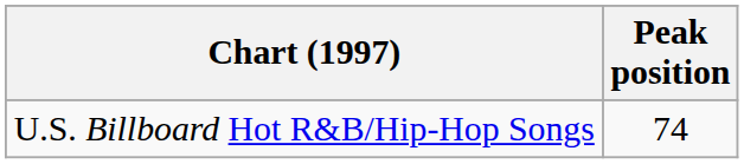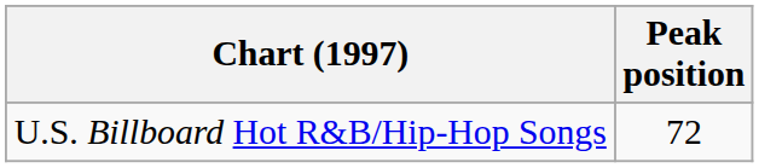U.S. Billboard Hot R&B/Hip-Hop Songs | Peak position: 74 -> 72
